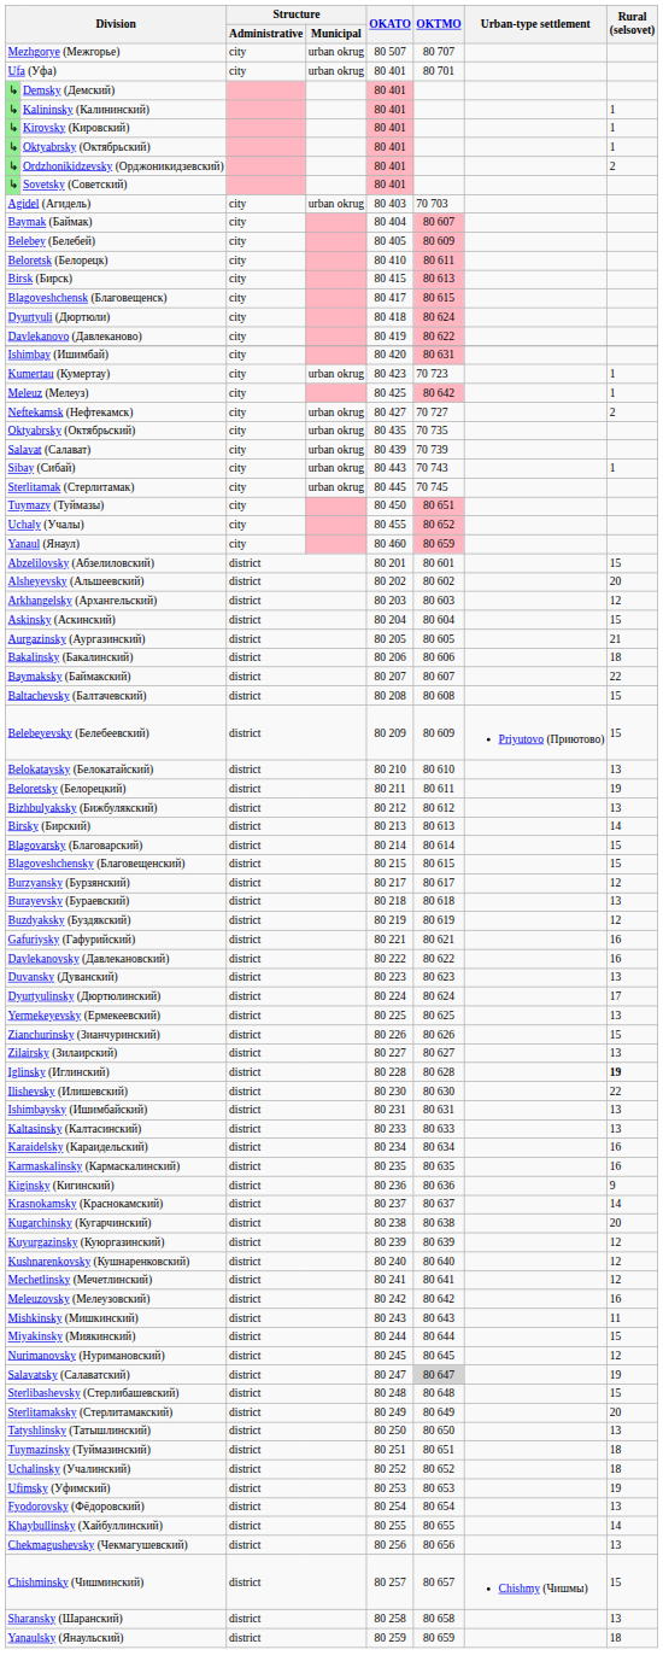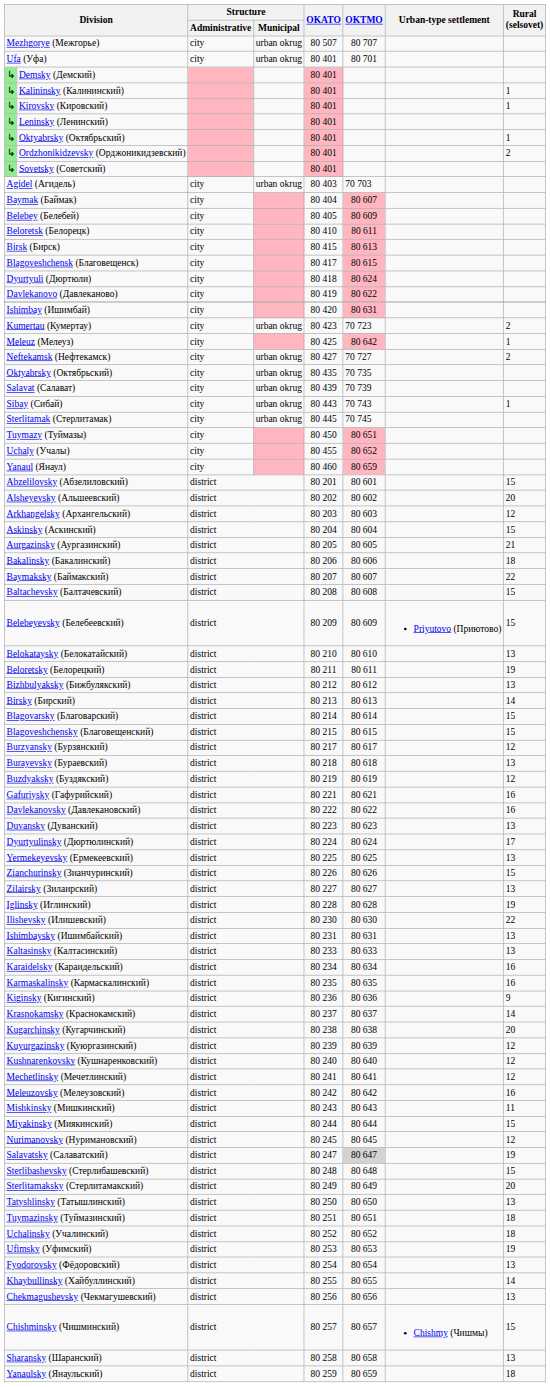+ row: ↳ | Leninsky (Ленинский) | 80 401
Kumertau (Кумертау) | Rural (selsovet): 1 -> 2
Iglinsky (Иглинский) | Rural (selsovet): bold -> normal
